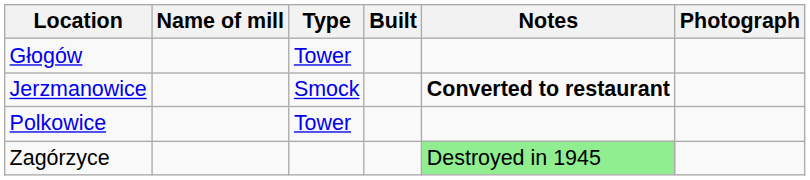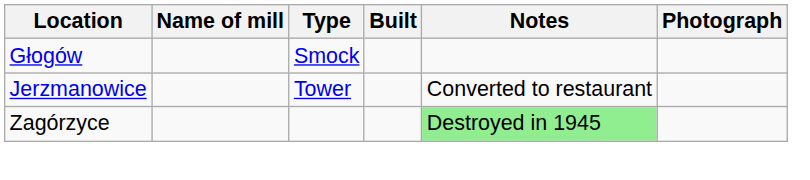Głogów | Type: Tower -> Smock
Jerzmanowice | Type: Smock -> Tower
Jerzmanowice | Notes: bold -> normal
- row: Polkowice | Tower
